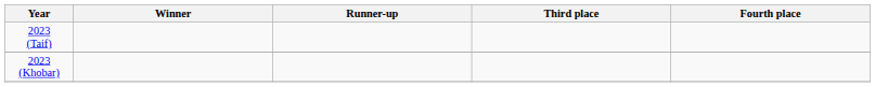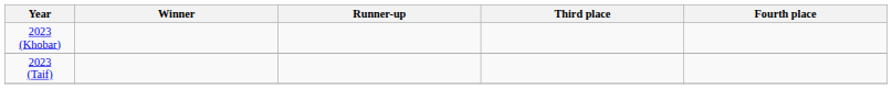rows swapped: 2023 (Khobar) <-> 2023 (Taif)
